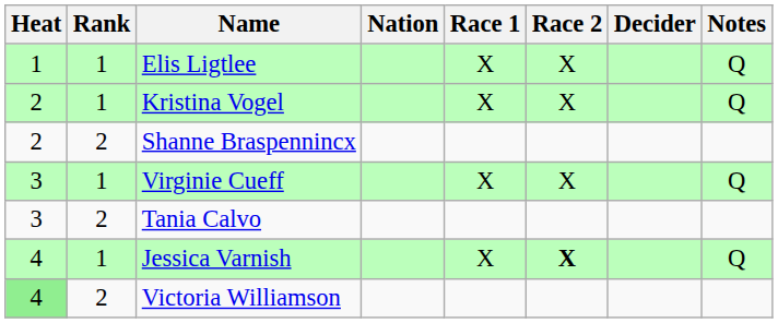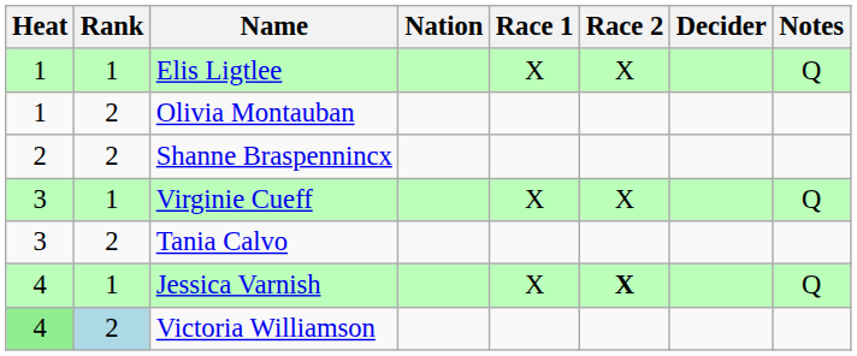+ row: 1 | 2 | Olivia Montauban
- row: 2 | 1 | Kristina Vogel | X | X | Q
Victoria Williamson | Rank: no background -> lightblue background
